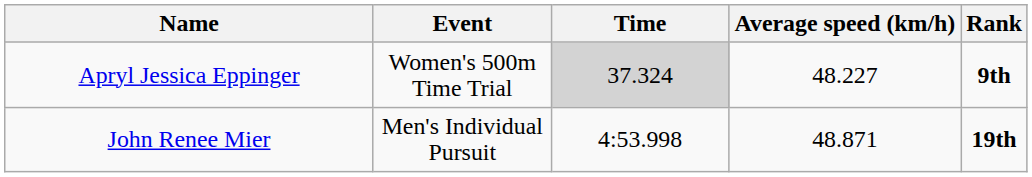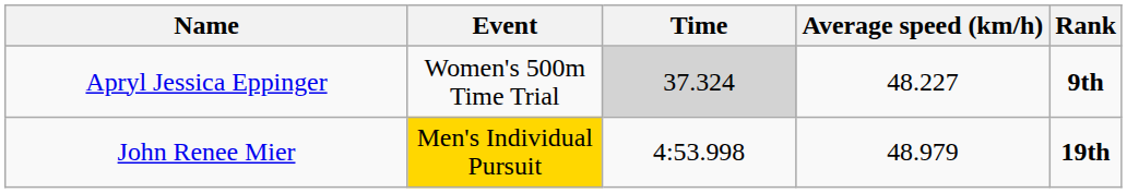John Renee Mier | Event: no background -> gold background
John Renee Mier | Average speed (km/h): 48.871 -> 48.979
